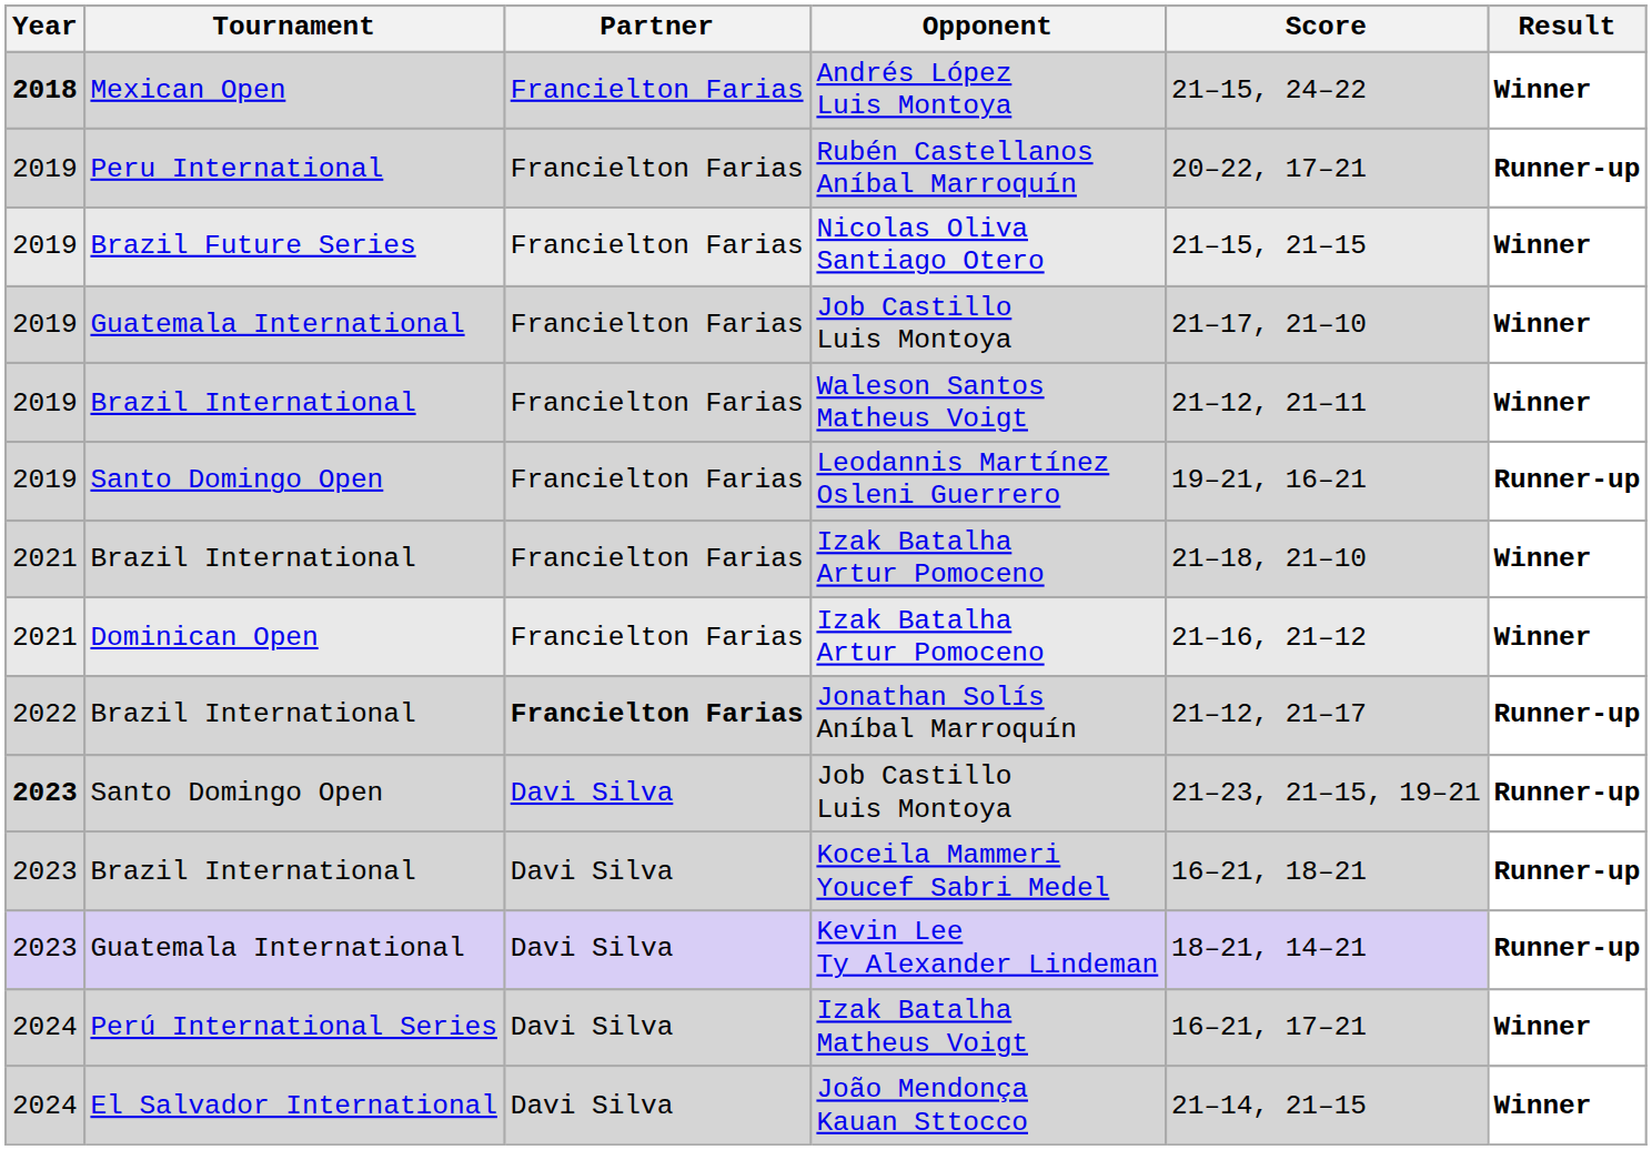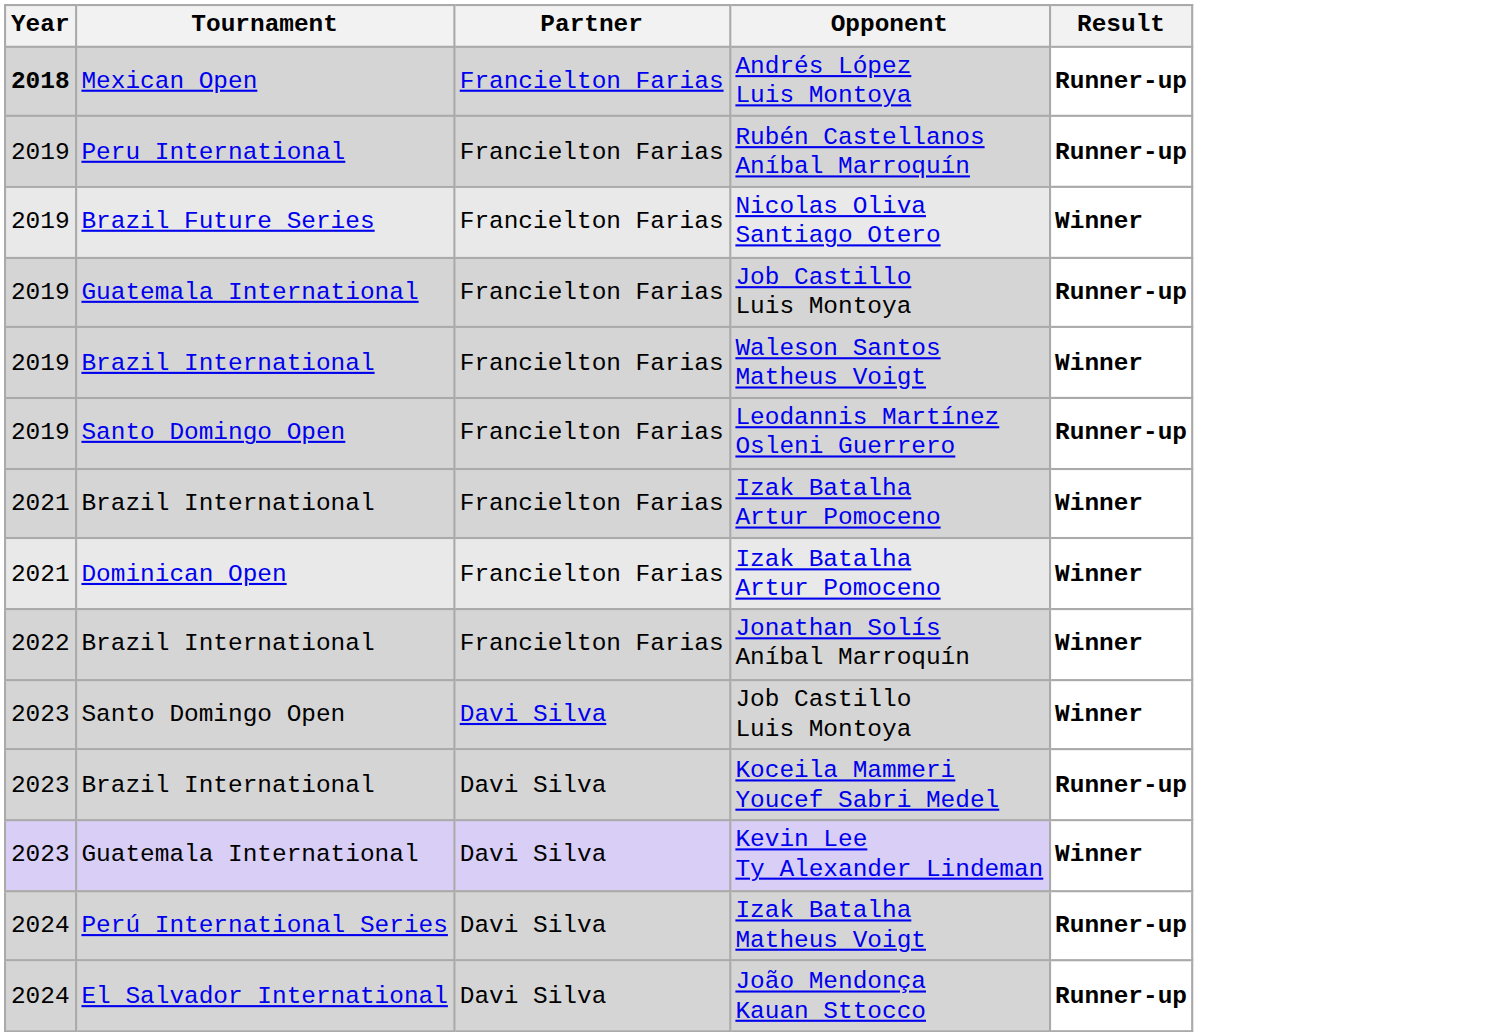- column: Score | 21–15, 24–22 | 20–22, 17–21 | 21–15, 21–15 | 21–17, 21–10 | 21–12, 21–11 | 19–21, 16–21 | 21–18, 21–10 | 21–16, 21–12 | 21–12, 21–17 | 21–23, 21–15, 19–21 | 16–21, 18–21 | 18–21, 14–21 | 16–21, 17–21 | 21–14, 21–15
Andrés López Luis Montoya | Result: Winner -> Runner-up
Guatemala International / Job Castillo Luis Montoya | Result: Winner -> Runner-up
Jonathan Solís Aníbal Marroquín | Partner: bold -> normal
Jonathan Solís Aníbal Marroquín | Result: Runner-up -> Winner
Santo Domingo Open / Job Castillo Luis Montoya | Year: bold -> normal
Santo Domingo Open / Job Castillo Luis Montoya | Result: Runner-up -> Winner
Kevin Lee Ty Alexander Lindeman | Result: Runner-up -> Winner
Izak Batalha Matheus Voigt | Result: Winner -> Runner-up
João Mendonça Kauan Sttocco | Result: Winner -> Runner-up
